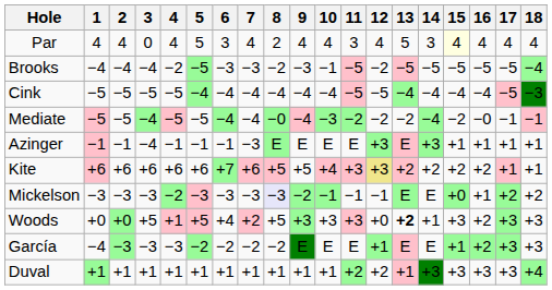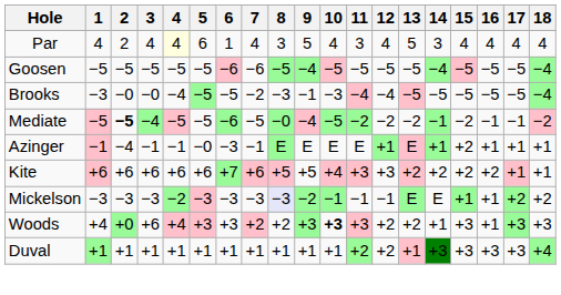Par | 2: 4 -> 2
Par | 3: 0 -> 4
Par | 4: no background -> lightyellow background
Par | 5: 5 -> 6
Par | 6: 3 -> 1
Par | 8: 2 -> 3
Par | 9: 4 -> 5
Par | 15: lightyellow background -> no background
+ row: Goosen | −5 | −5 | −5 | −5 | −5 | −6 | −6 | −5 | −4 | −5 | −5 | −5 | −5 | −4 | −5 | −5 | −5 | −4
Brooks | 1: −4 -> −3
Brooks | 2: −4 -> −0
Brooks | 3: −4 -> −0
Brooks | 4: −2 -> −4
Brooks | 6: −3 -> −5
Brooks | 7: −3 -> −2
Brooks | 8: −2 -> −3
Brooks | 9: −3 -> −1
Brooks | 10: −1 -> −3
Brooks | 11: −5 -> −4
Brooks | 12: −2 -> −4
- row: Cink | −5 | −5 | −5 | −5 | −4 | −4 | −4 | −4 | −4 | −4 | −5 | −5 | −4 | −4 | −4 | −4 | −5 | −3
Mediate | 2: normal -> bold
Mediate | 6: −4 -> −6
Mediate | 7: −4 -> −5
Mediate | 10: −3 -> −5
Mediate | 14: −4 -> −1
Mediate | 16: −0 -> −1
Mediate | 18: −1 -> −2
Azinger | 2: −1 -> −4
Azinger | 3: −4 -> −1
Azinger | 5: −1 -> −0
Azinger | 6: −1 -> −3
Azinger | 7: −3 -> −1
Azinger | 12: +3 -> +1
Azinger | 14: +3 -> +1
Azinger | 15: +1 -> +2
Kite | 12: khaki background -> no background
Mickelson | 15: +0 -> +1
Woods | 1: +0 -> +4
Woods | 3: +5 -> +6
Woods | 4: +1 -> +4
Woods | 5: +5 -> +3
Woods | 6: +4 -> +3
Woods | 8: +5 -> +2
Woods | 10: normal -> bold
Woods | 12: +0 -> +2
Woods | 13: bold -> normal
Woods | 16: +2 -> +1
- row: García | −4 | −3 | −3 | −3 | −2 | −2 | −2 | −2 | E | E | E | +1 | E | E | +1 | +2 | +3 | +3
